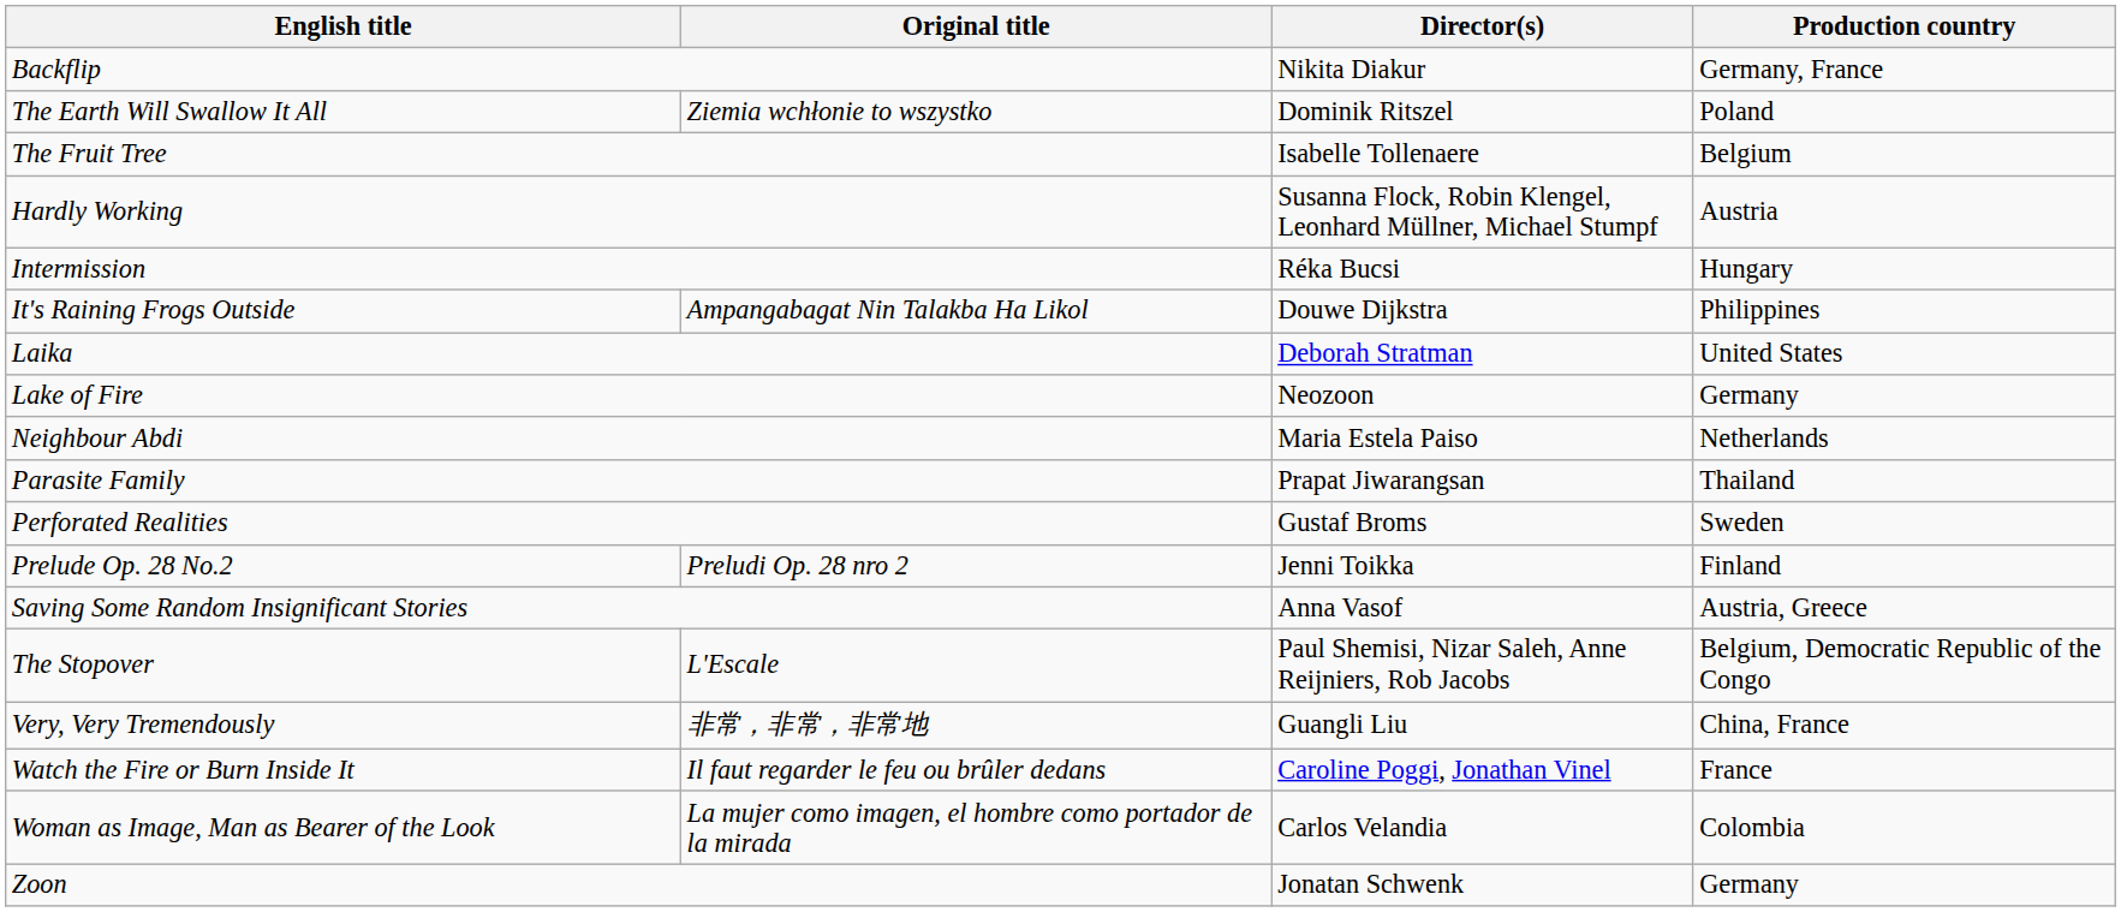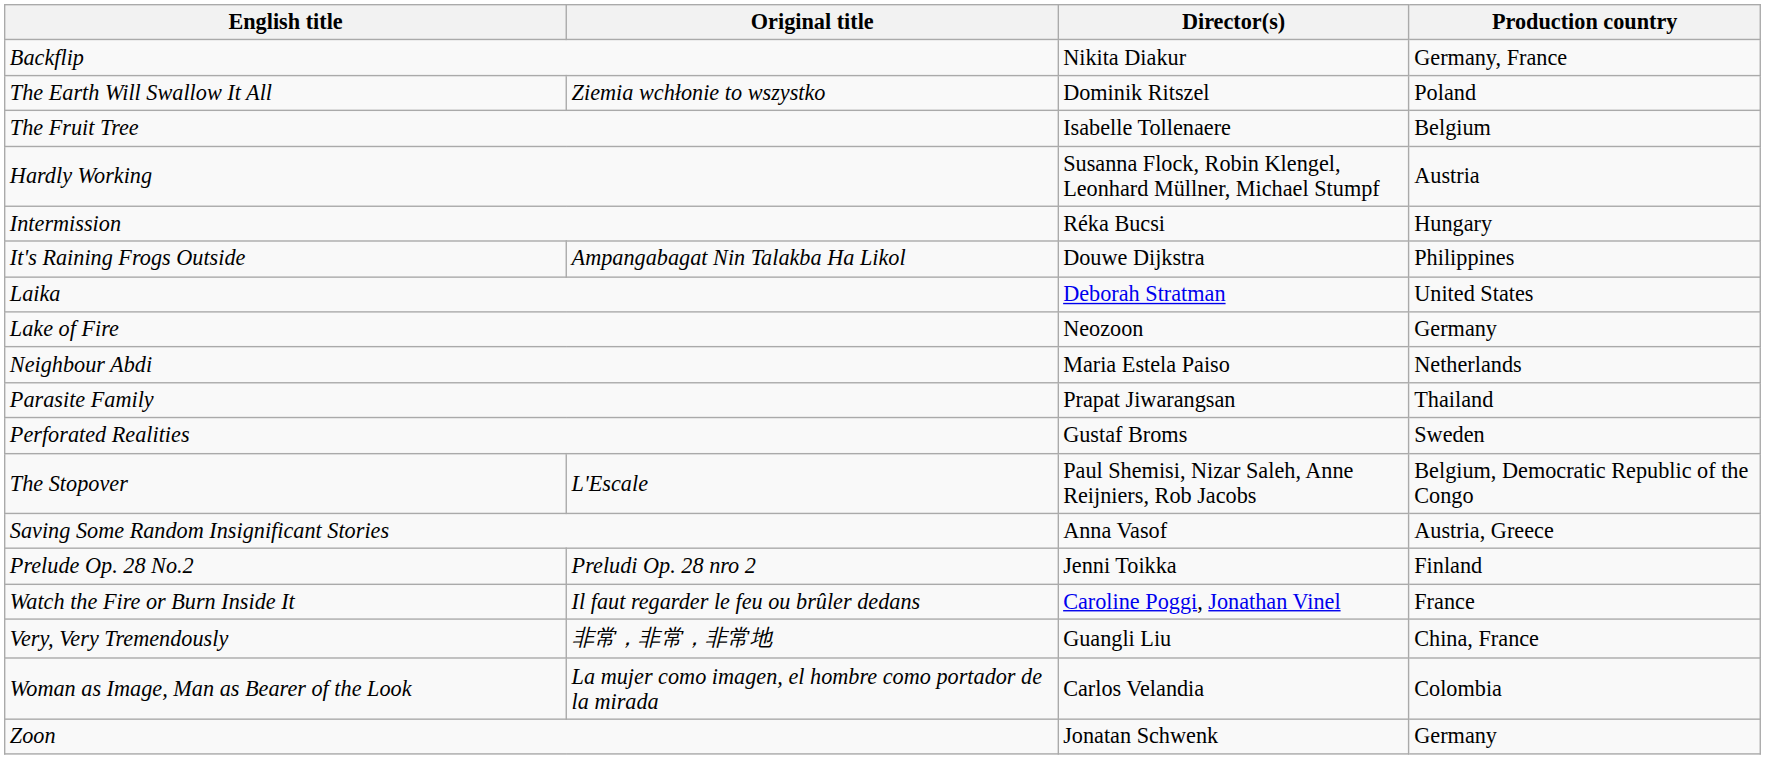rows swapped: Prelude Op. 28 No.2 <-> The Stopover
rows swapped: Very, Very Tremendously <-> Watch the Fire or Burn Inside It
